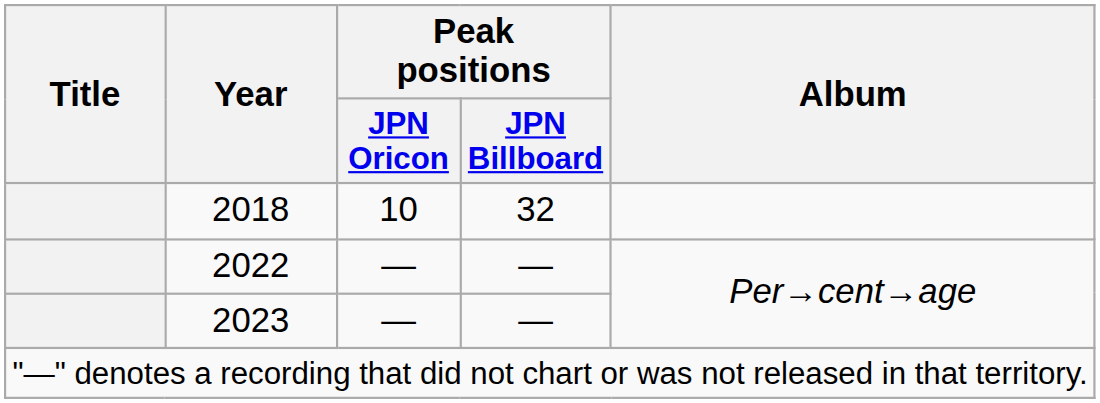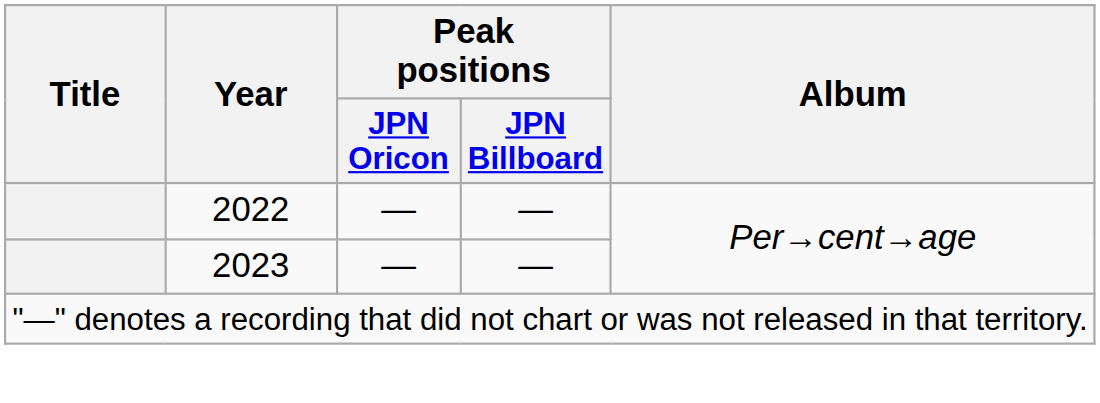- row: 2018 | 10 | 32
